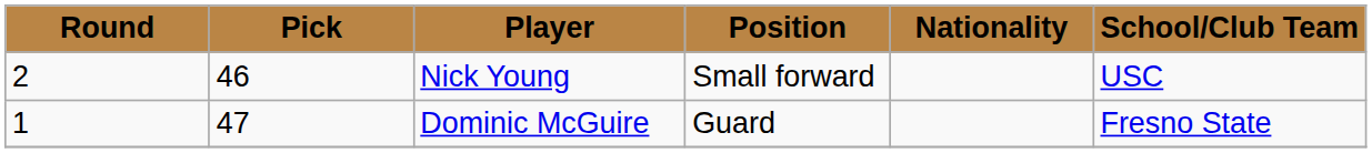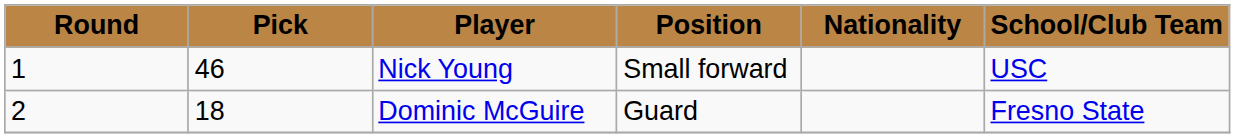Nick Young | Round: 2 -> 1
Dominic McGuire | Round: 1 -> 2
Dominic McGuire | Pick: 47 -> 18
